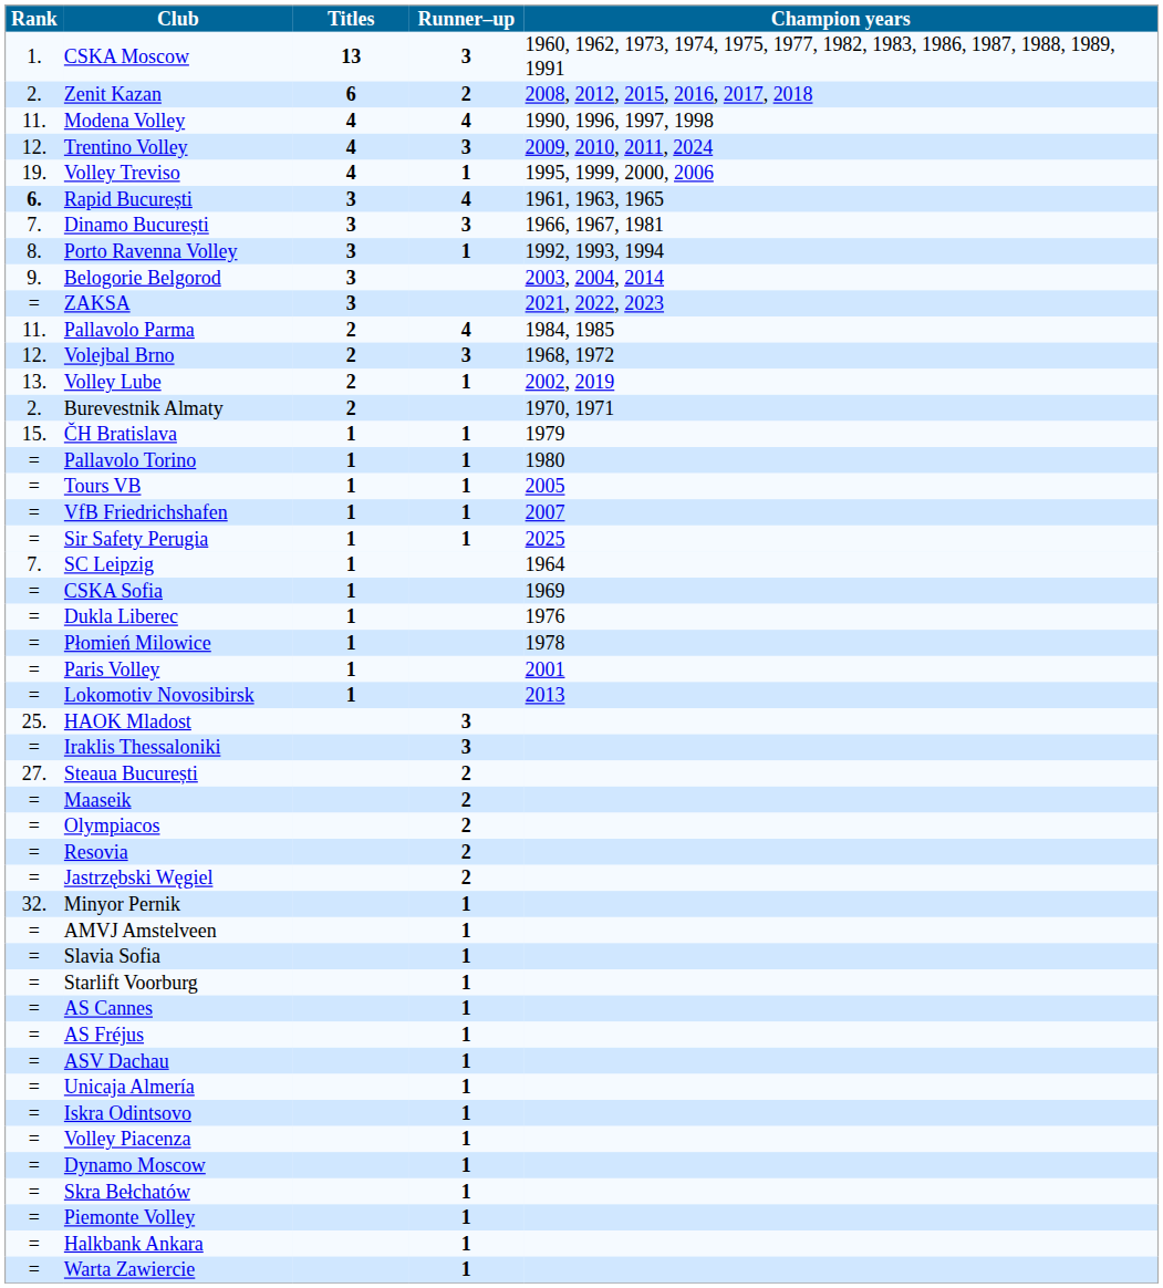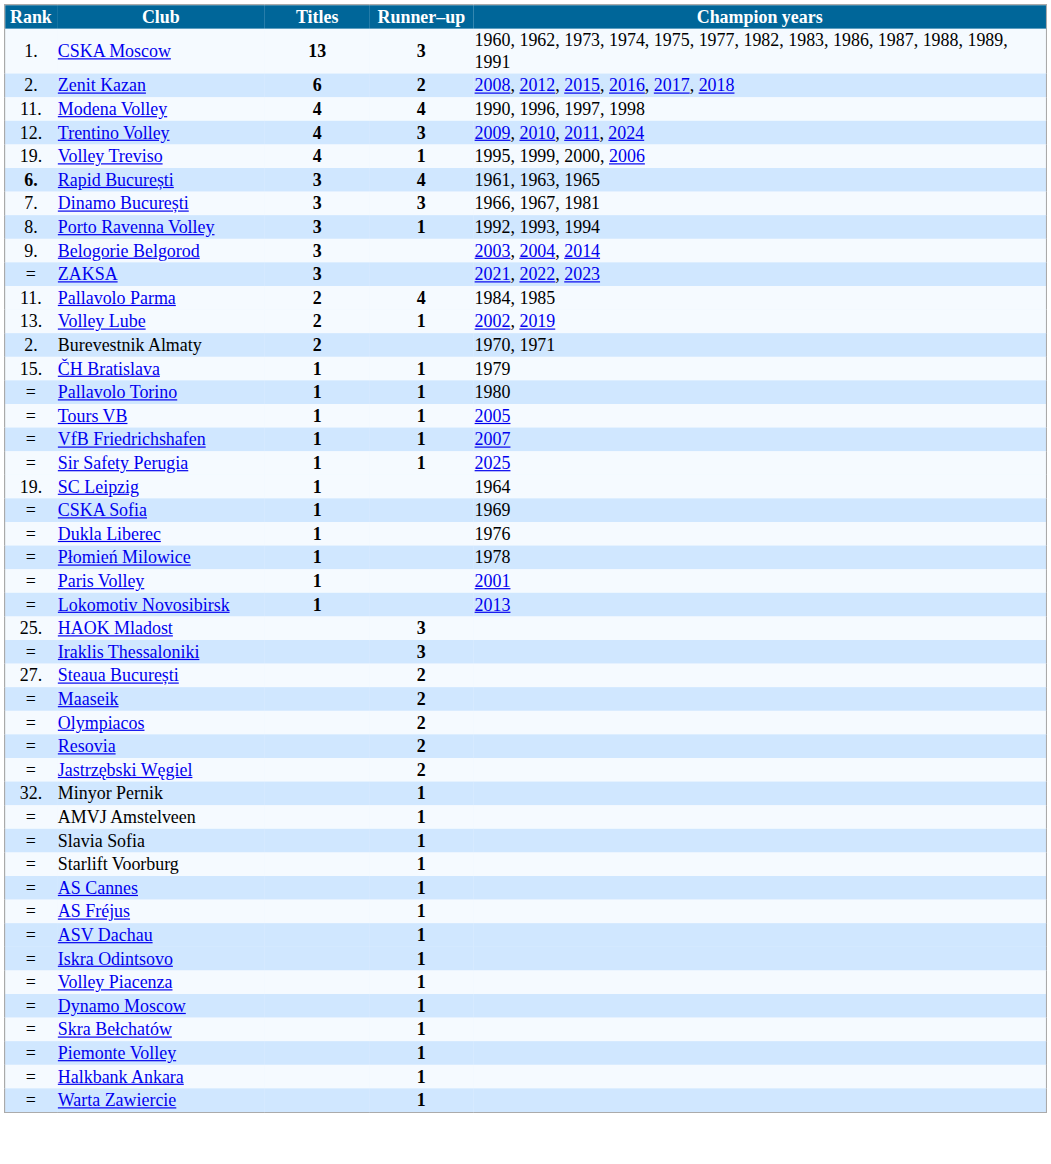- row: 12. | Volejbal Brno | 2 | 3 | 1968, 1972
SC Leipzig | Rank: 7. -> 19.
- row: = | Unicaja Almería | 1
